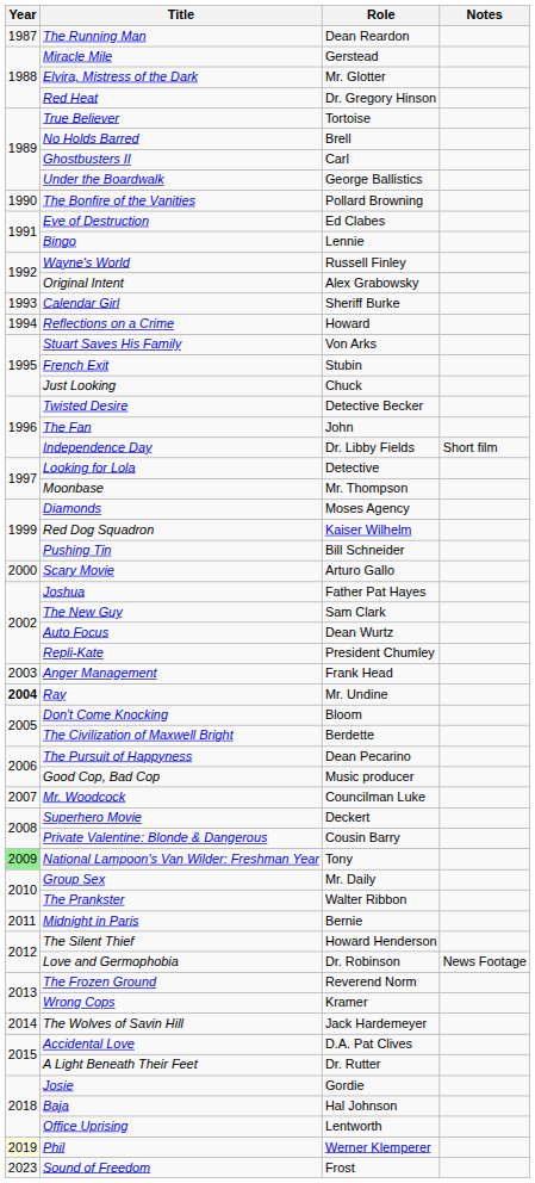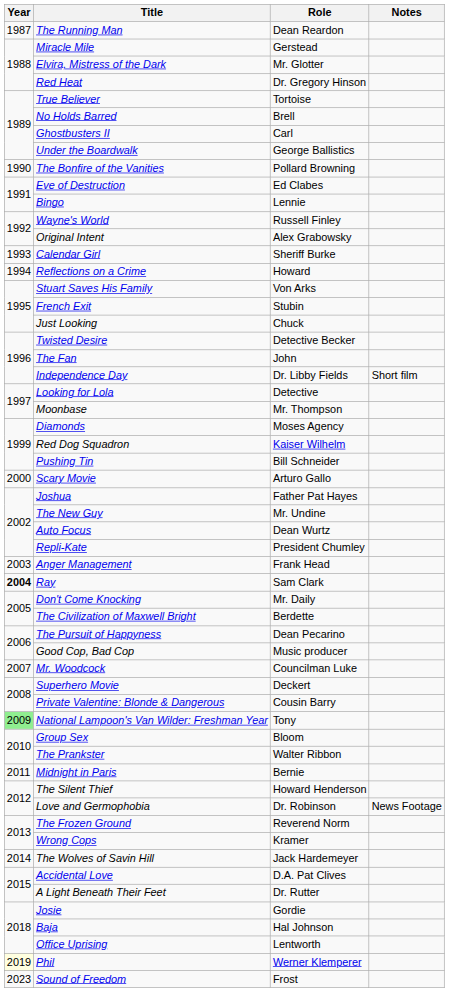The New Guy | Role: Sam Clark -> Mr. Undine
Ray | Role: Mr. Undine -> Sam Clark
Don't Come Knocking | Role: Bloom -> Mr. Daily
Group Sex | Role: Mr. Daily -> Bloom
